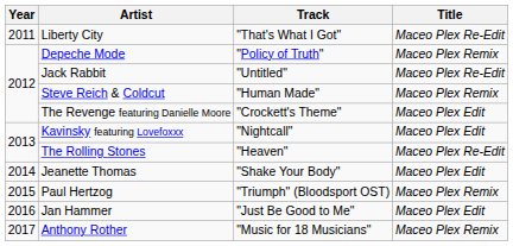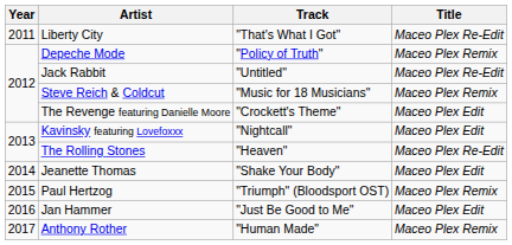Steve Reich & Coldcut | Track: "Human Made" -> "Music for 18 Musicians"
Anthony Rother | Track: "Music for 18 Musicians" -> "Human Made"
